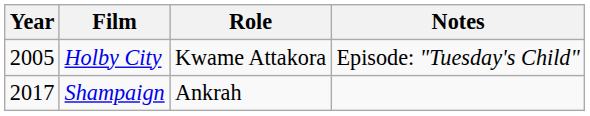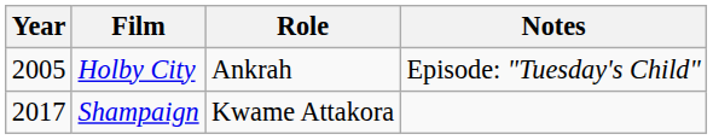Holby City | Role: Kwame Attakora -> Ankrah
Shampaign | Role: Ankrah -> Kwame Attakora
